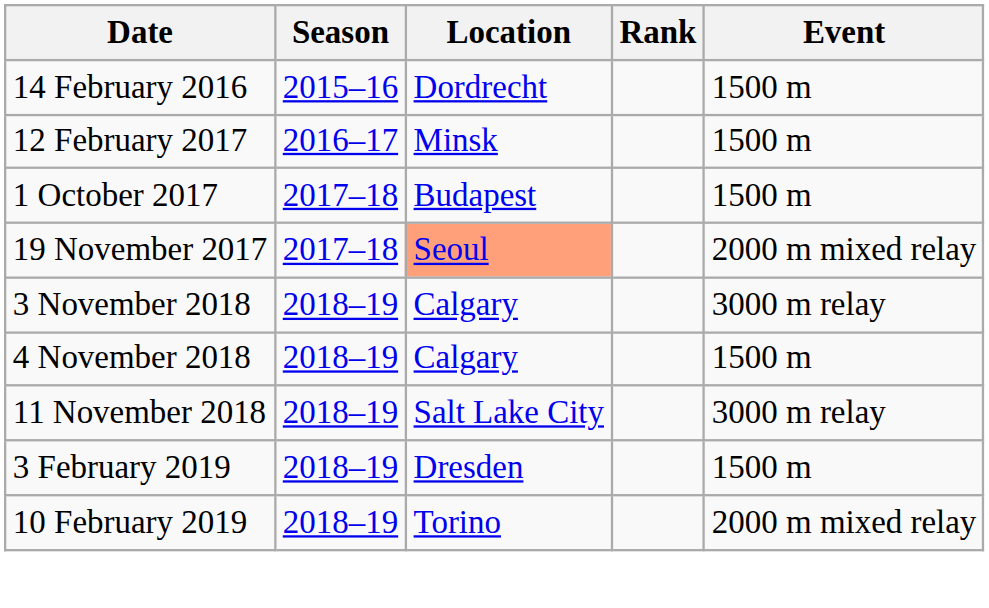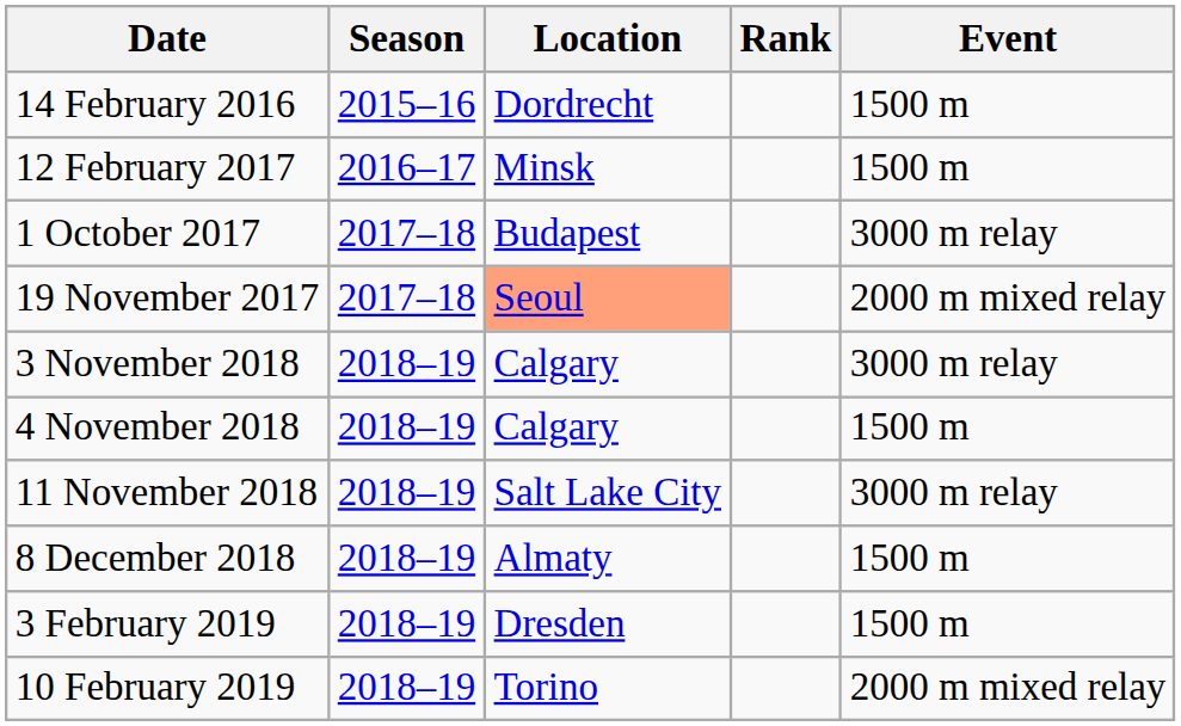1 October 2017 | Event: 1500 m -> 3000 m relay
+ row: 8 December 2018 | 2018–19 | Almaty | 1500 m
